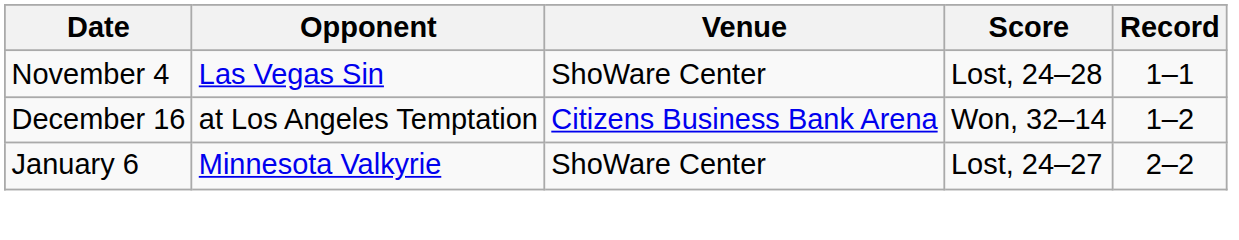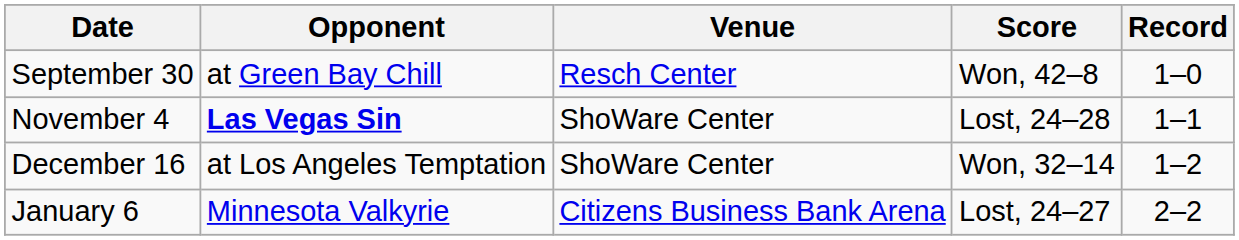+ row: September 30 | at Green Bay Chill | Resch Center | Won, 42–8 | 1–0
November 4 | Opponent: normal -> bold
December 16 | Venue: Citizens Business Bank Arena -> ShoWare Center
January 6 | Venue: ShoWare Center -> Citizens Business Bank Arena
